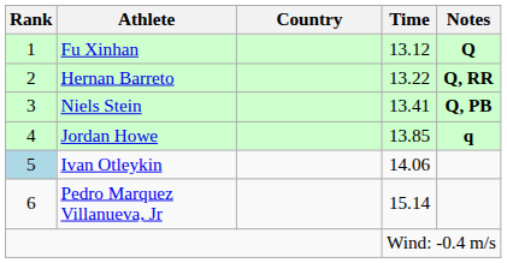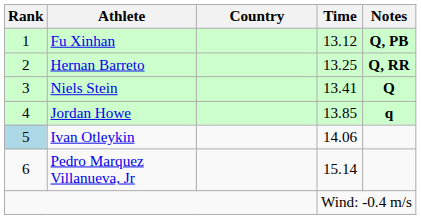Fu Xinhan | Notes: Q -> Q, PB
Hernan Barreto | Time: 13.22 -> 13.25
Niels Stein | Notes: Q, PB -> Q
